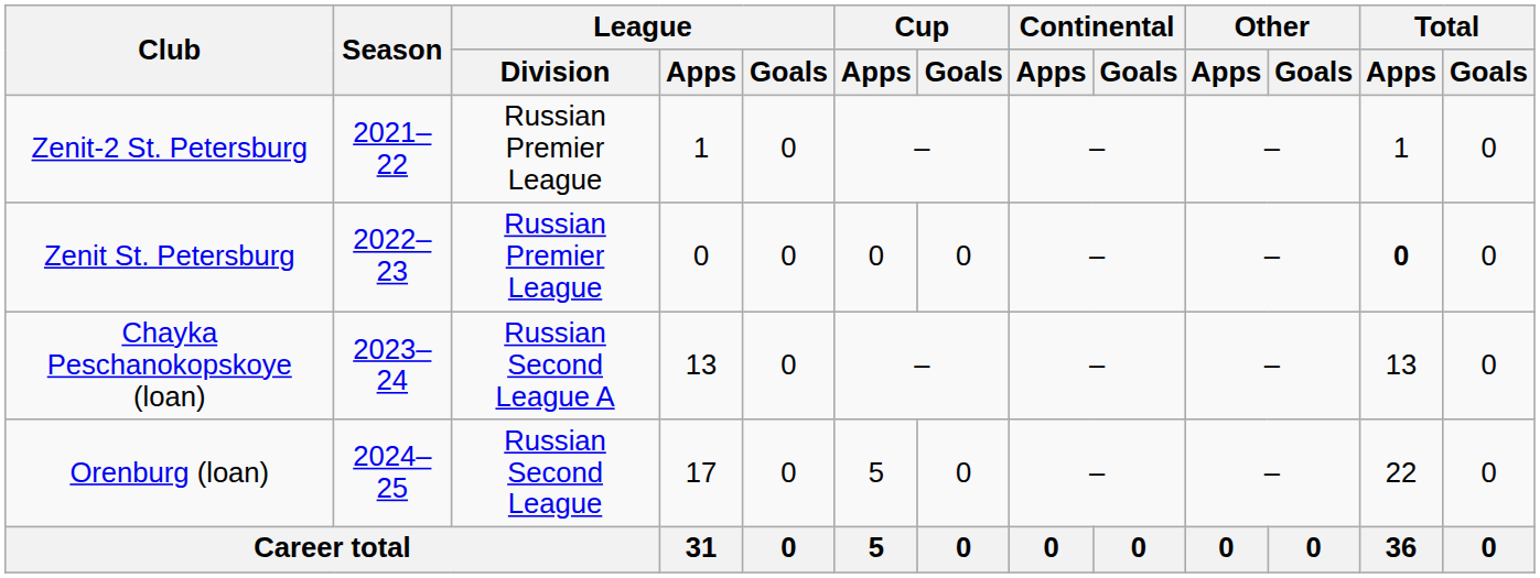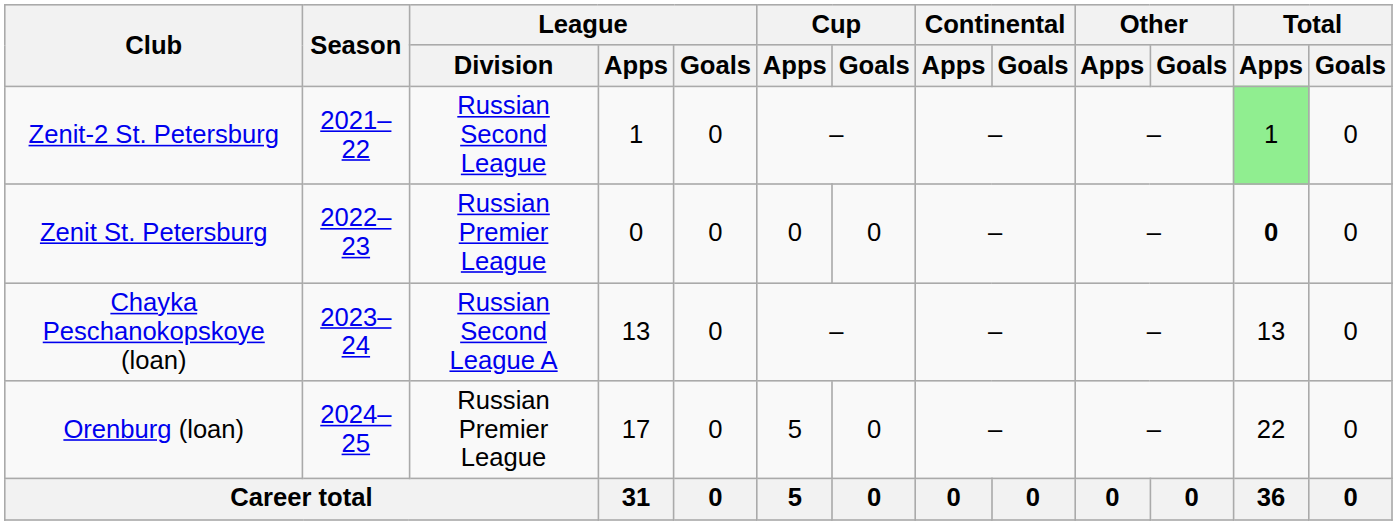Zenit-2 St. Petersburg | League / Division: Russian Premier League -> Russian Second League
Zenit-2 St. Petersburg | Total / Apps: no background -> lightgreen background
Orenburg (loan) | League / Division: Russian Second League -> Russian Premier League
